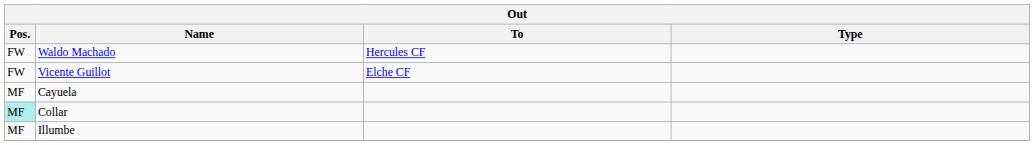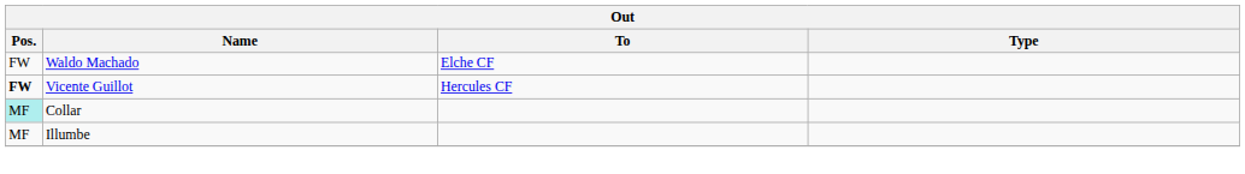Waldo Machado | To: Hercules CF -> Elche CF
Vicente Guillot | Pos.: normal -> bold
Vicente Guillot | To: Elche CF -> Hercules CF
- row: MF | Cayuela
